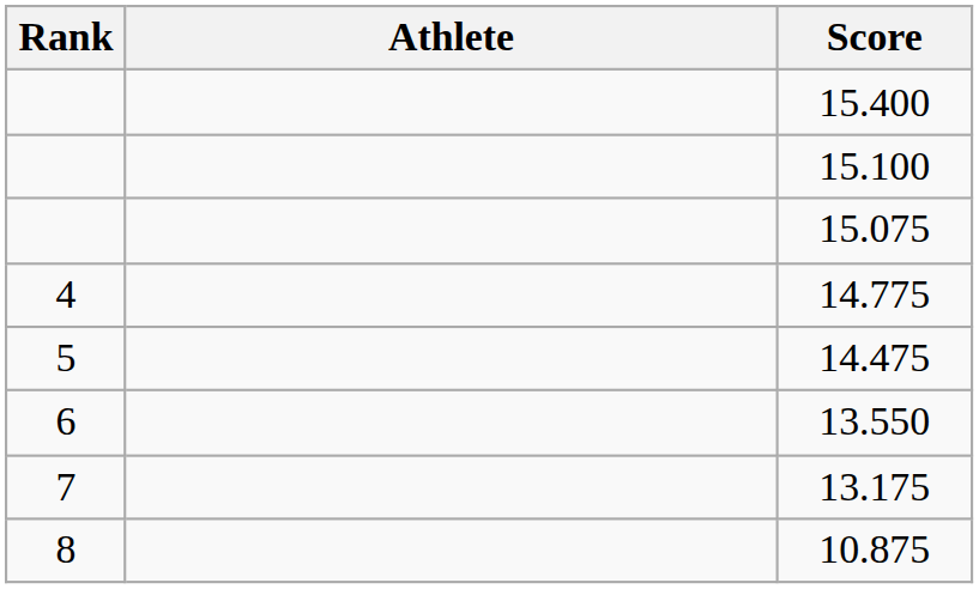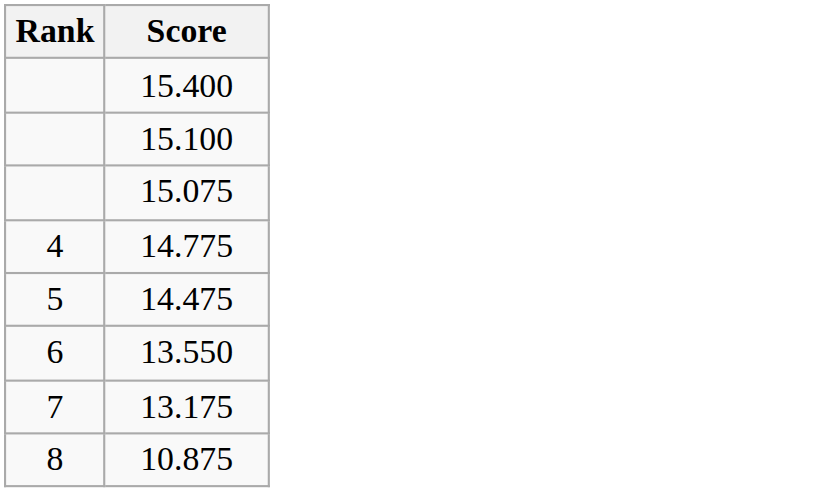- column: Athlete
